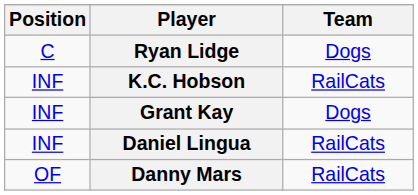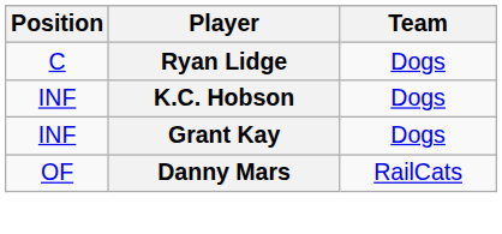K.C. Hobson | Team: RailCats -> Dogs
- row: INF | Daniel Lingua | RailCats
